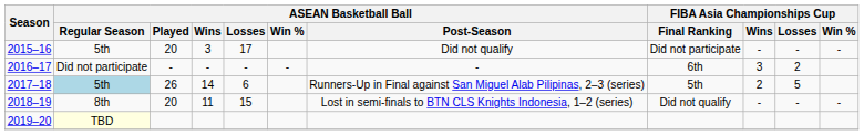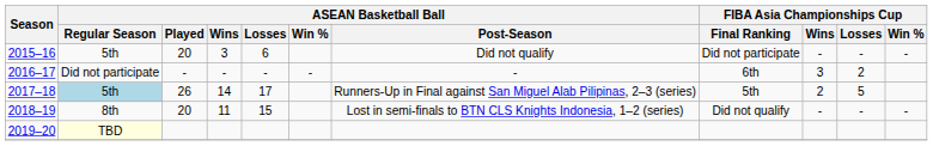2015–16 | ASEAN Basketball Ball / Losses: 17 -> 6
2017–18 | ASEAN Basketball Ball / Losses: 6 -> 17
